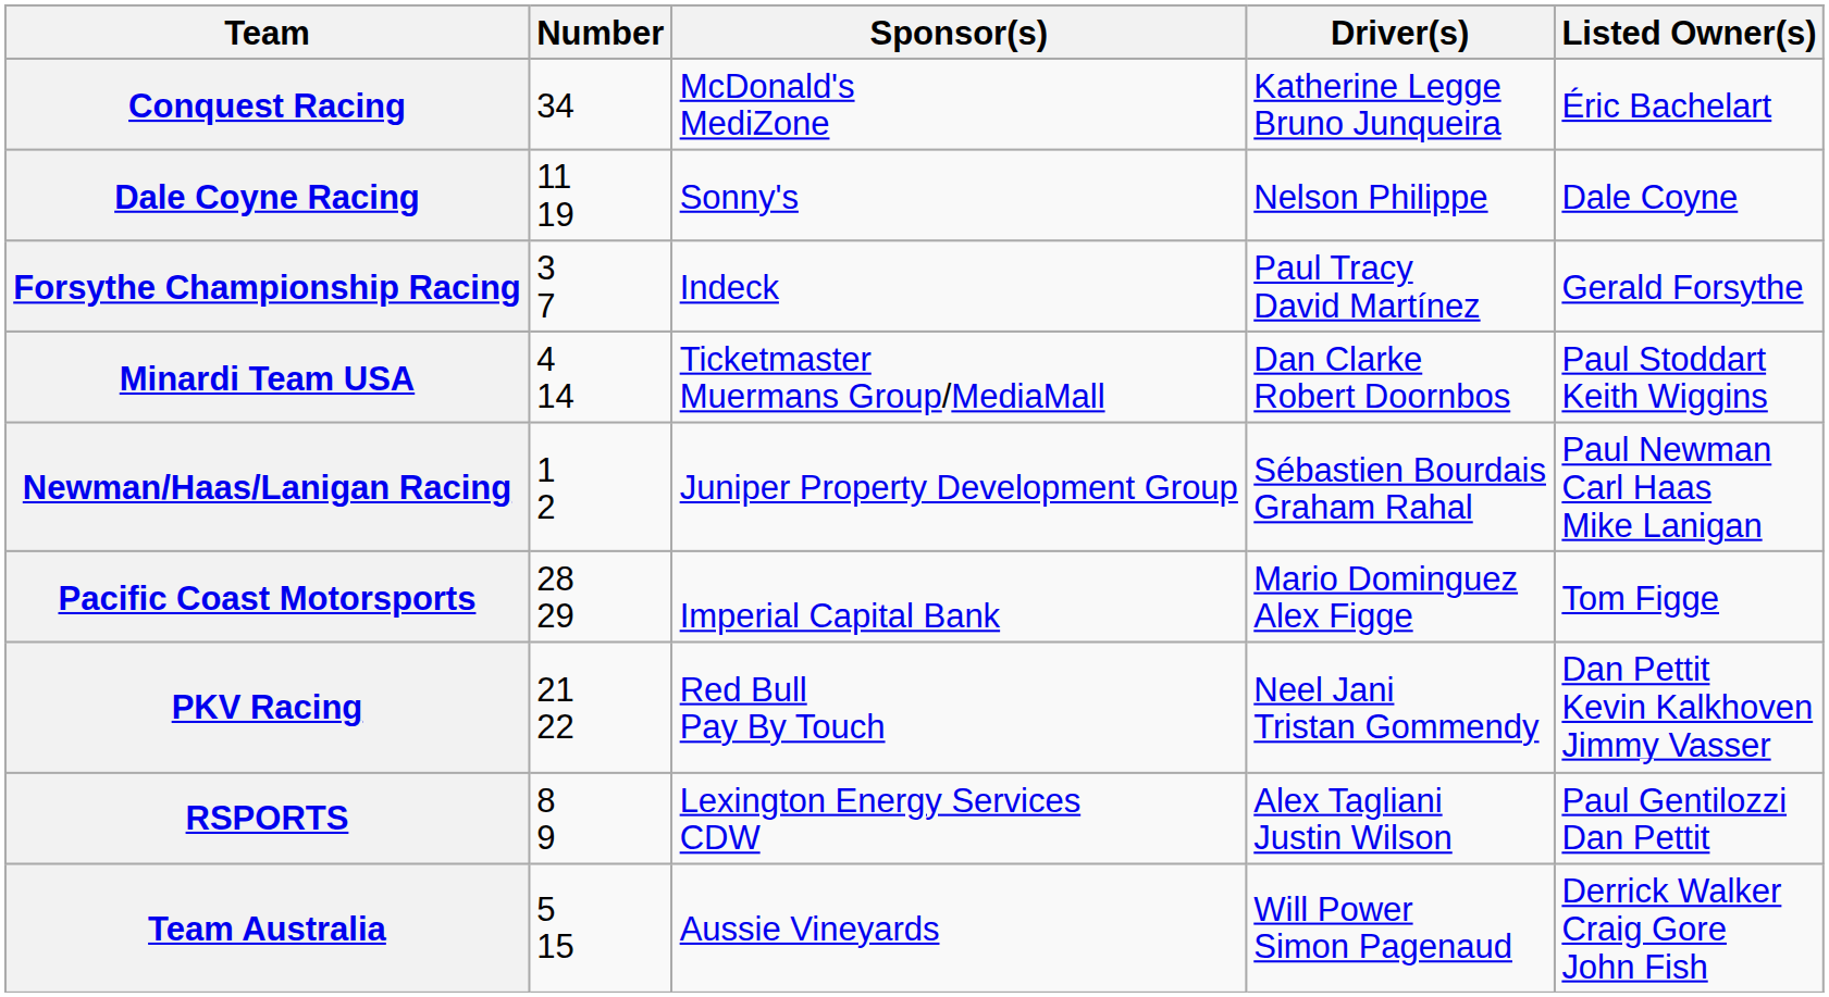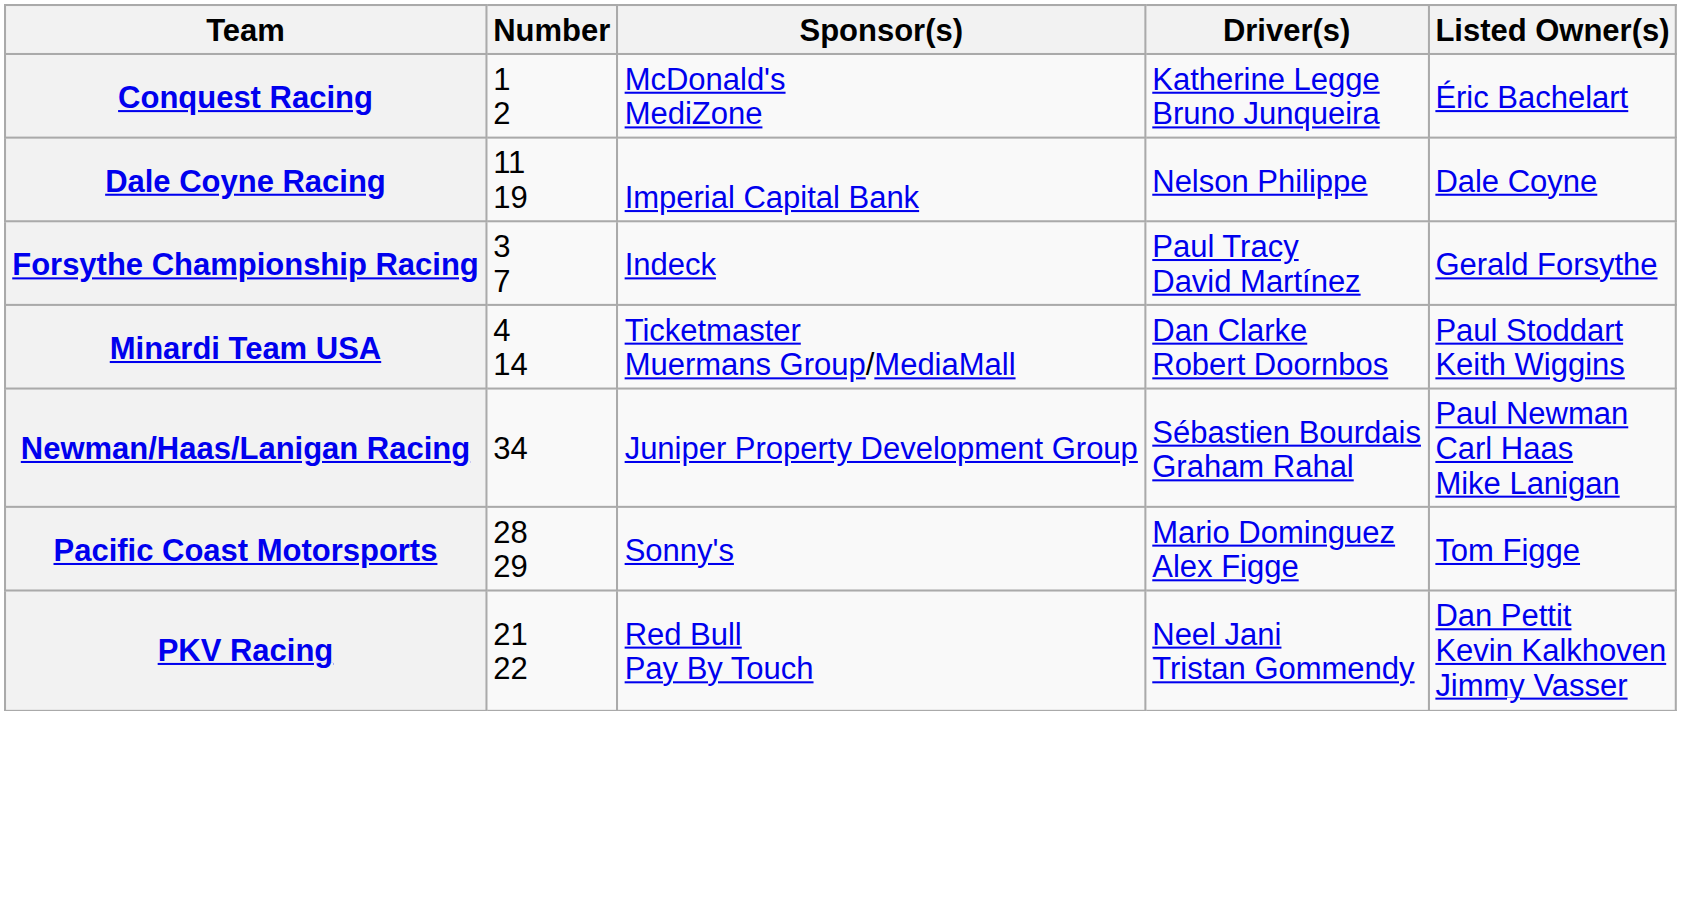Conquest Racing | Number: 34 -> 1 2
Dale Coyne Racing | Sponsor(s): Sonny's -> Imperial Capital Bank
Newman/Haas/Lanigan Racing | Number: 1 2 -> 34
Pacific Coast Motorsports | Sponsor(s): Imperial Capital Bank -> Sonny's
- row: RSPORTS | 8 9 | Lexington Energy Services CDW | Alex Tagliani Justin Wilson | Paul Gentilozzi Dan Pettit
- row: Team Australia | 5 15 | Aussie Vineyards | Will Power Simon Pagenaud | Derrick Walker Craig Gore John Fish
